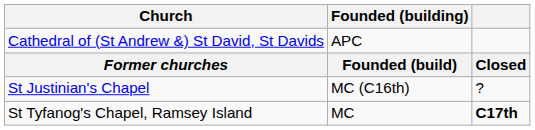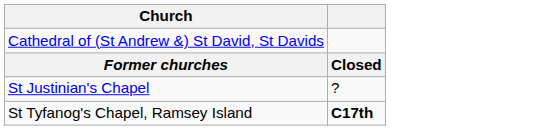- column: Founded (building) | APC | Founded (build) | MC (C16th) | MC
